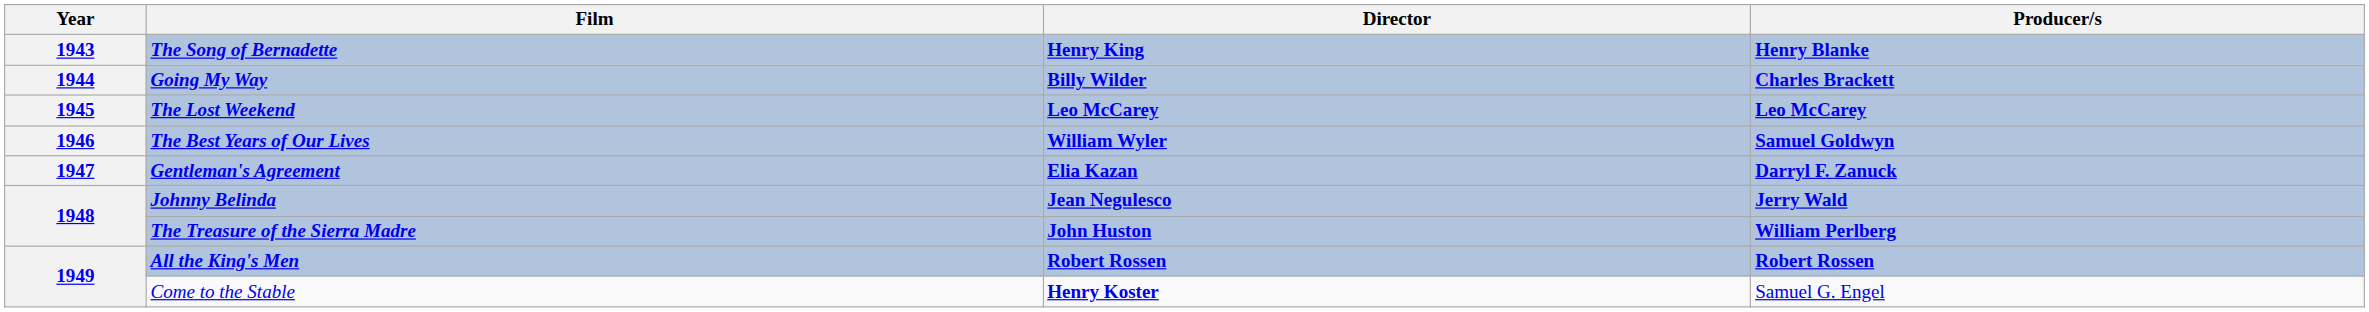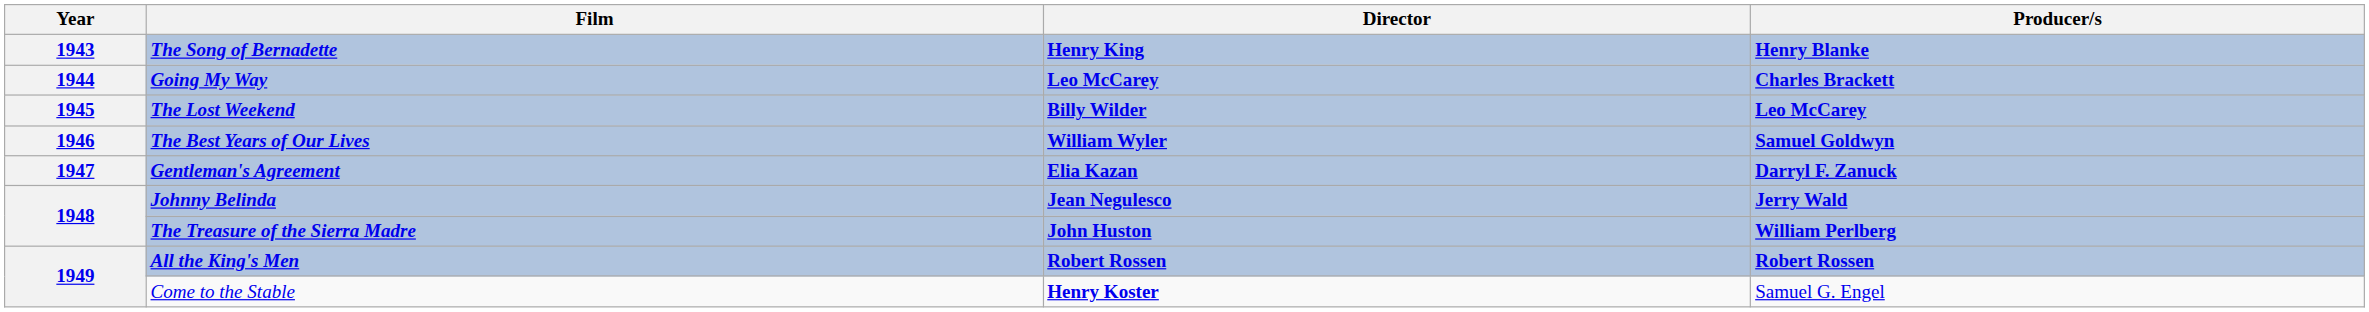Going My Way | Director: Billy Wilder -> Leo McCarey
The Lost Weekend | Director: Leo McCarey -> Billy Wilder
